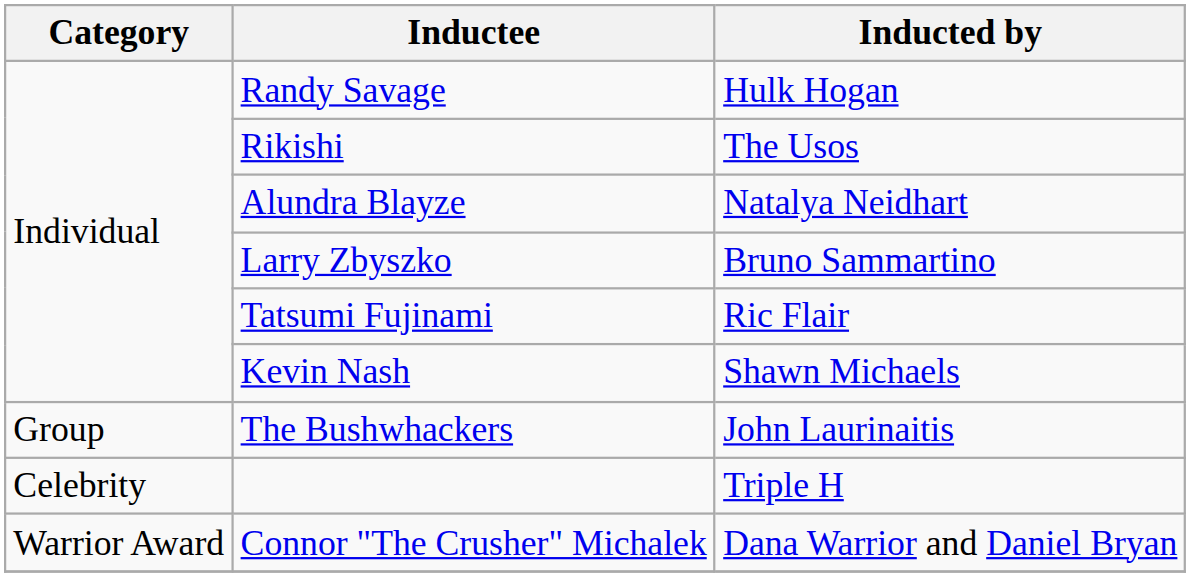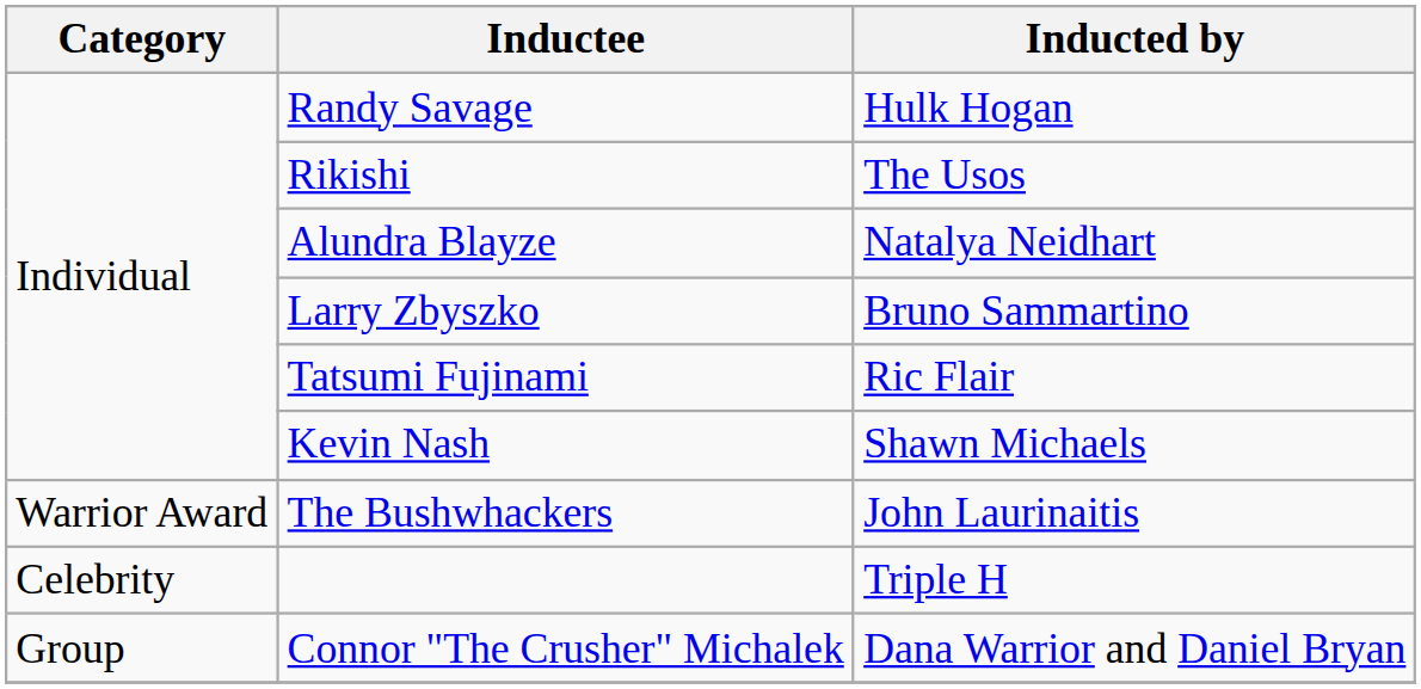The Bushwhackers | Category: Group -> Warrior Award
Connor "The Crusher" Michalek | Category: Warrior Award -> Group
